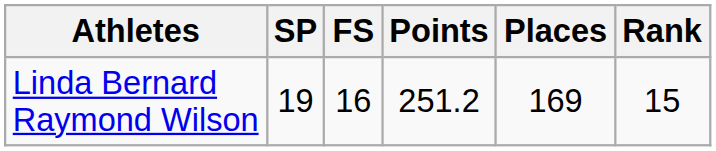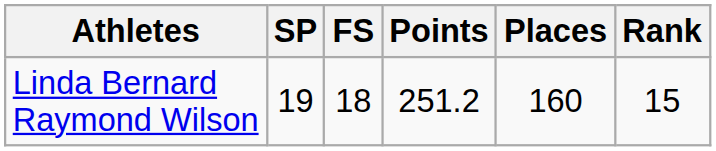Linda Bernard Raymond Wilson | FS: 16 -> 18
Linda Bernard Raymond Wilson | Places: 169 -> 160
